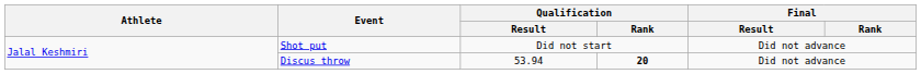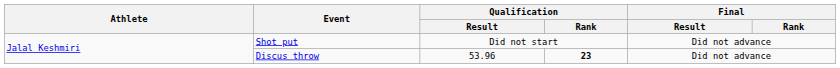Discus throw | Qualification / Result: 53.94 -> 53.96
Discus throw | Qualification / Rank: 20 -> 23
